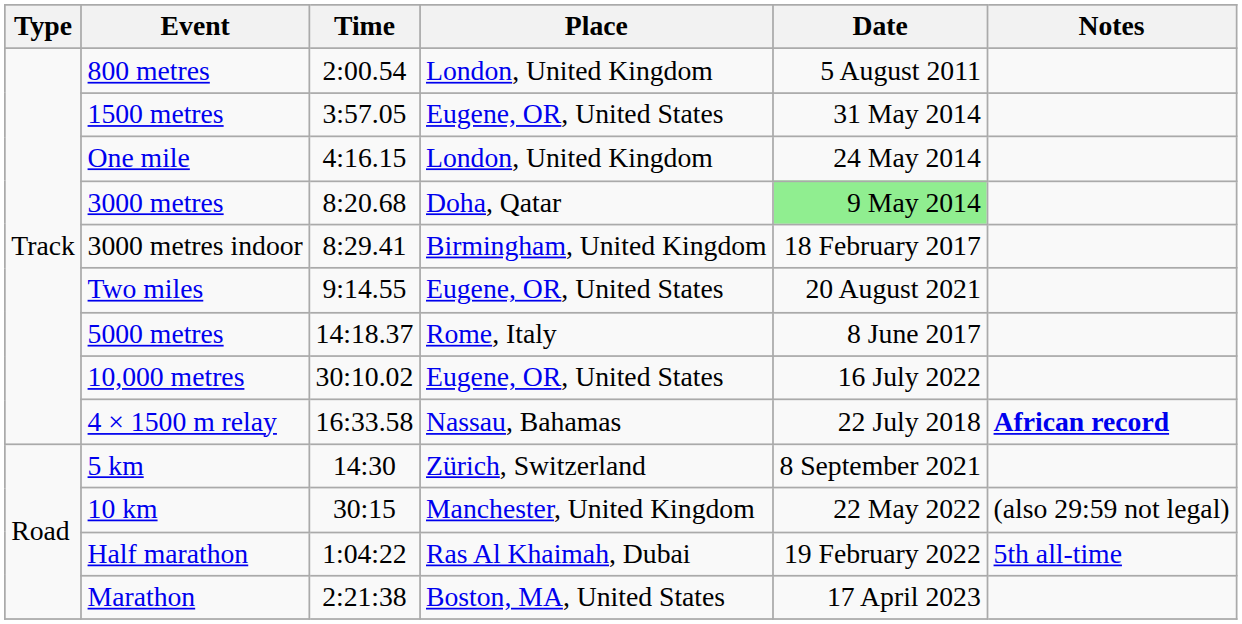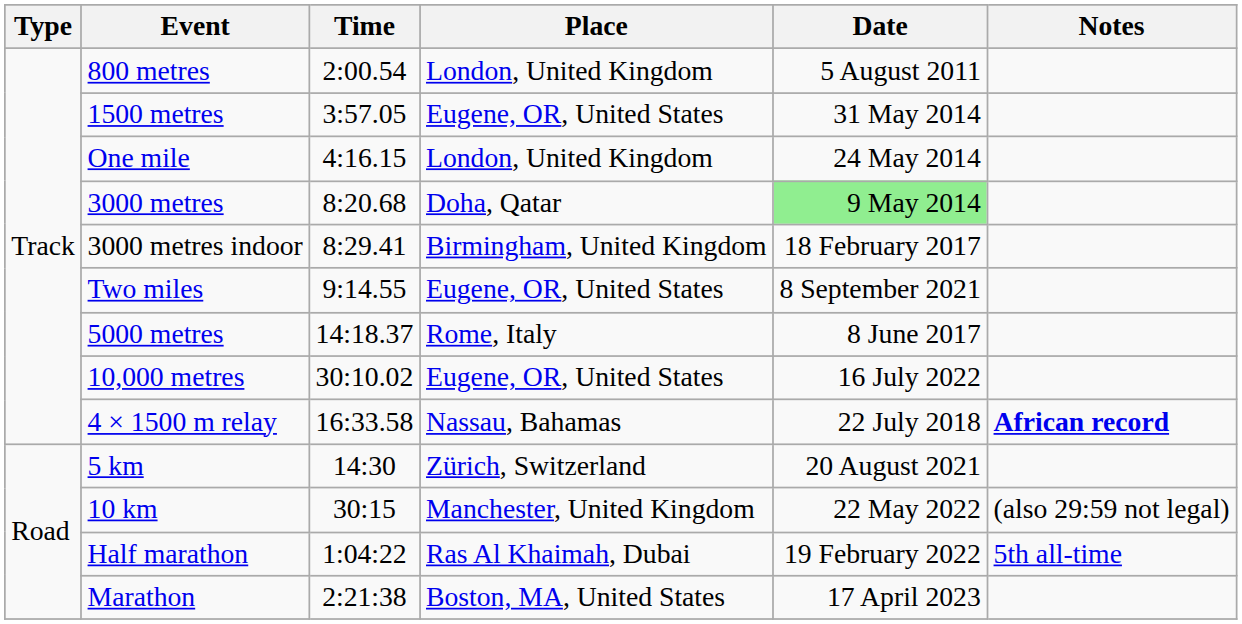Two miles | Date: 20 August 2021 -> 8 September 2021
5 km | Date: 8 September 2021 -> 20 August 2021
